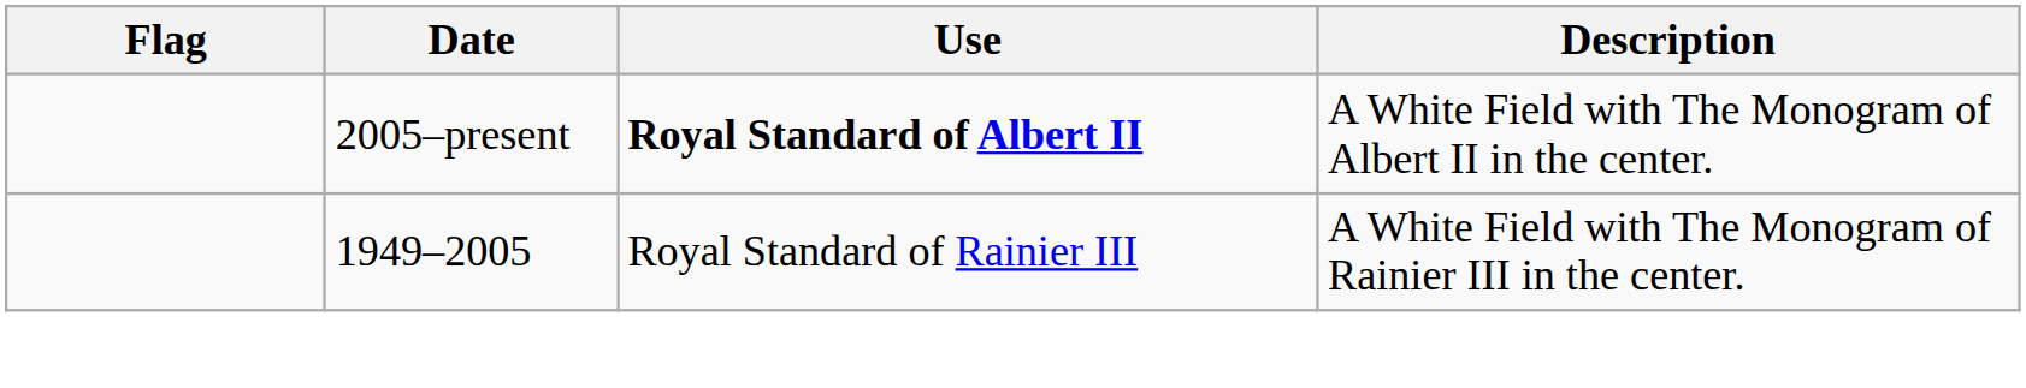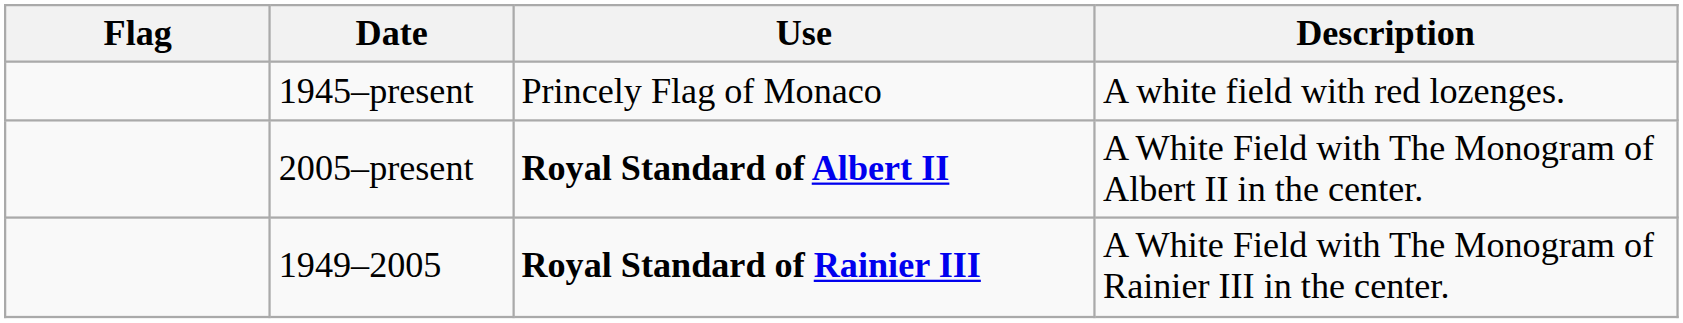+ row: 1945–present | Princely Flag of Monaco | A white field with red lozenges.
1949–2005 | Use: normal -> bold
